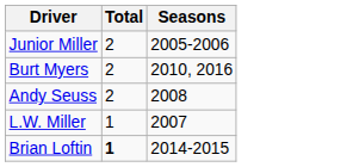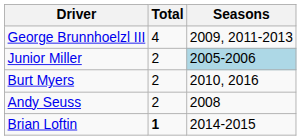+ row: George Brunnhoelzl III | 4 | 2009, 2011-2013
Junior Miller | Seasons: no background -> lightblue background
- row: L.W. Miller | 1 | 2007
